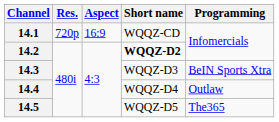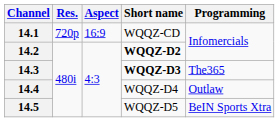14.3 | Short name: normal -> bold
14.3 | Programming: BeIN Sports Xtra -> The365
14.5 | Programming: The365 -> BeIN Sports Xtra
